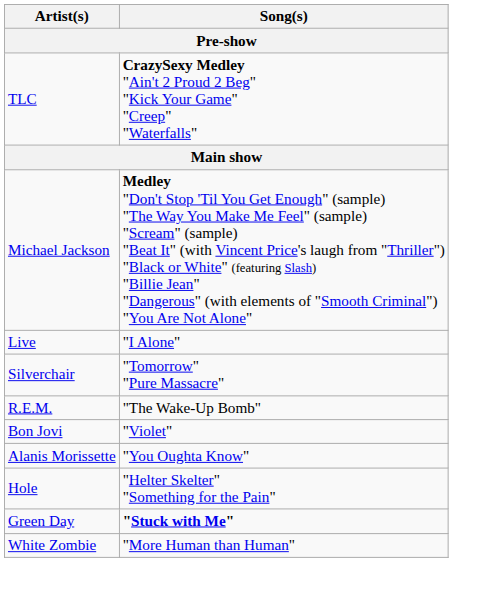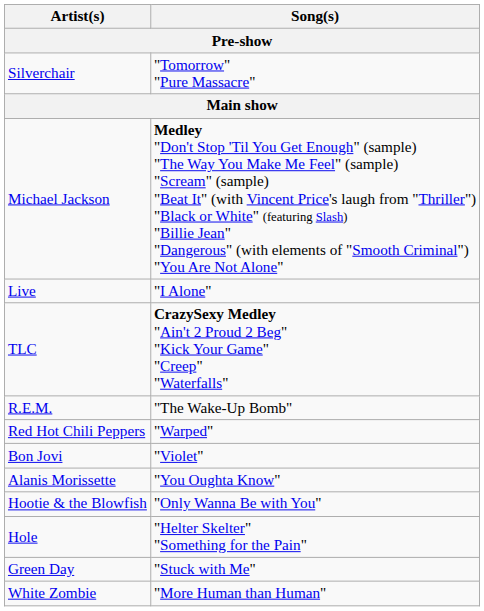rows swapped: Silverchair <-> TLC
+ row: Red Hot Chili Peppers | "Warped"
+ row: Hootie & the Blowfish | "Only Wanna Be with You"
Green Day | Song(s): bold -> normal
